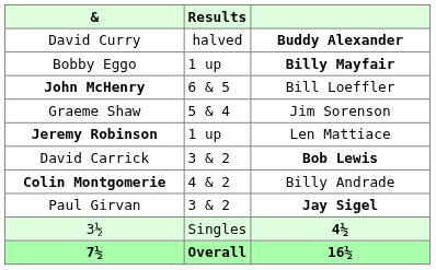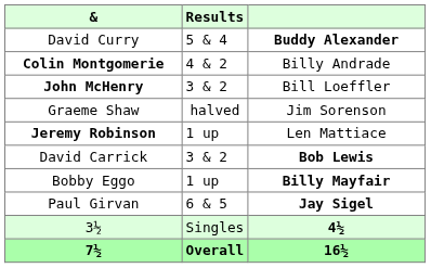David Curry | Results: halved -> 5 & 4
rows swapped: Colin Montgomerie <-> Bobby Eggo
John McHenry | Results: 6 & 5 -> 3 & 2
Graeme Shaw | Results: 5 & 4 -> halved
Paul Girvan | Results: 3 & 2 -> 6 & 5
